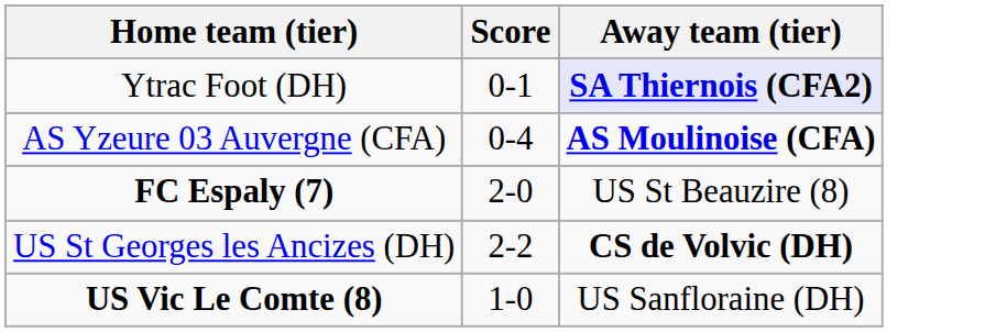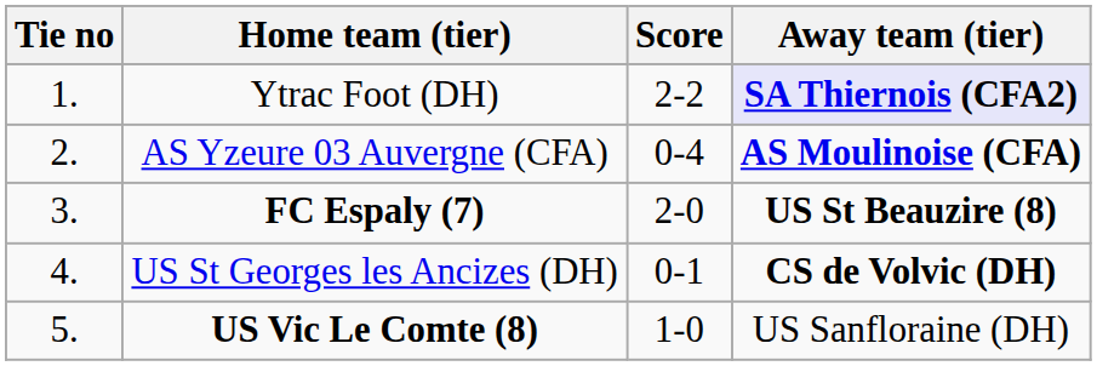+ column: Tie no | 1. | 2. | 3. | 4. | 5.
Ytrac Foot (DH) | Score: 0-1 -> 2-2
FC Espaly (7) | Away team (tier): normal -> bold
US St Georges les Ancizes (DH) | Score: 2-2 -> 0-1
